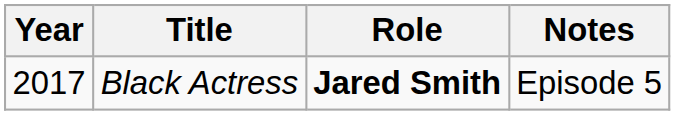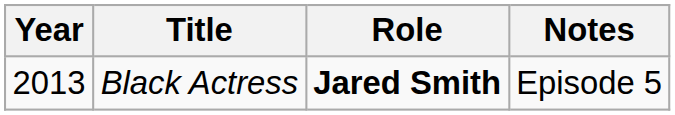Black Actress | Year: 2017 -> 2013
